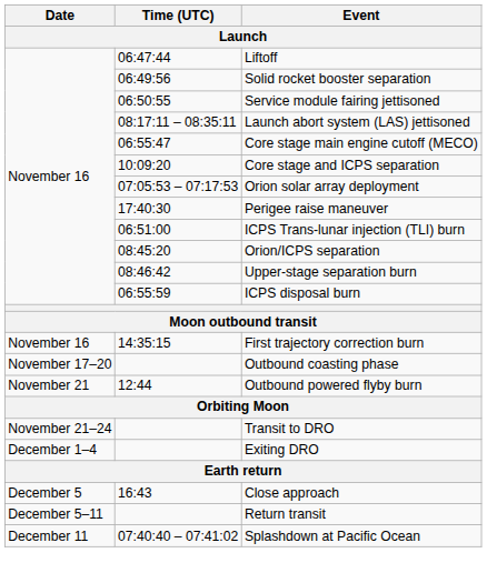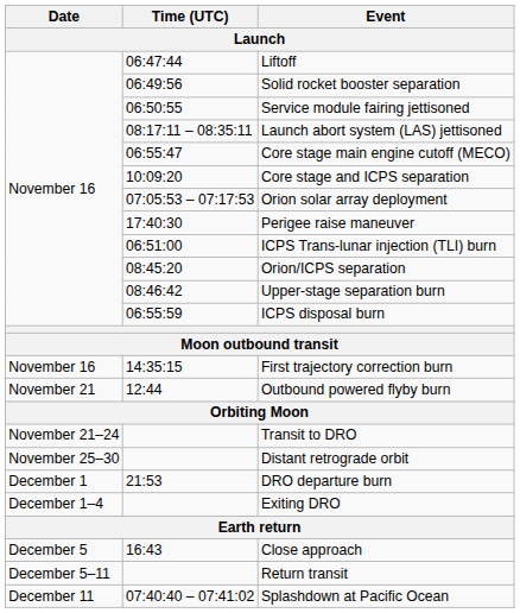- row: November 17–20 | Outbound coasting phase
+ row: November 25–30 | Distant retrograde orbit
+ row: December 1 | 21:53 | DRO departure burn
